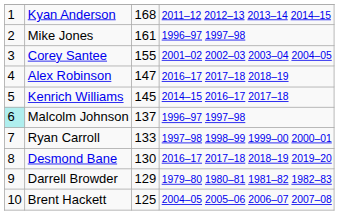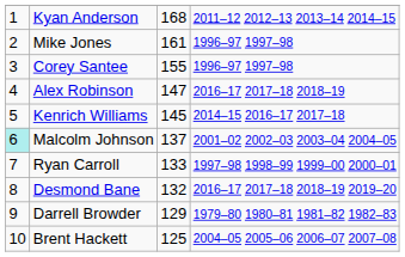Corey Santee | column 4: 2001–02 2002–03 2003–04 2004–05 -> 1996–97 1997–98
Malcolm Johnson | column 4: 1996–97 1997–98 -> 2001–02 2002–03 2003–04 2004–05
Desmond Bane | column 3: 130 -> 132
